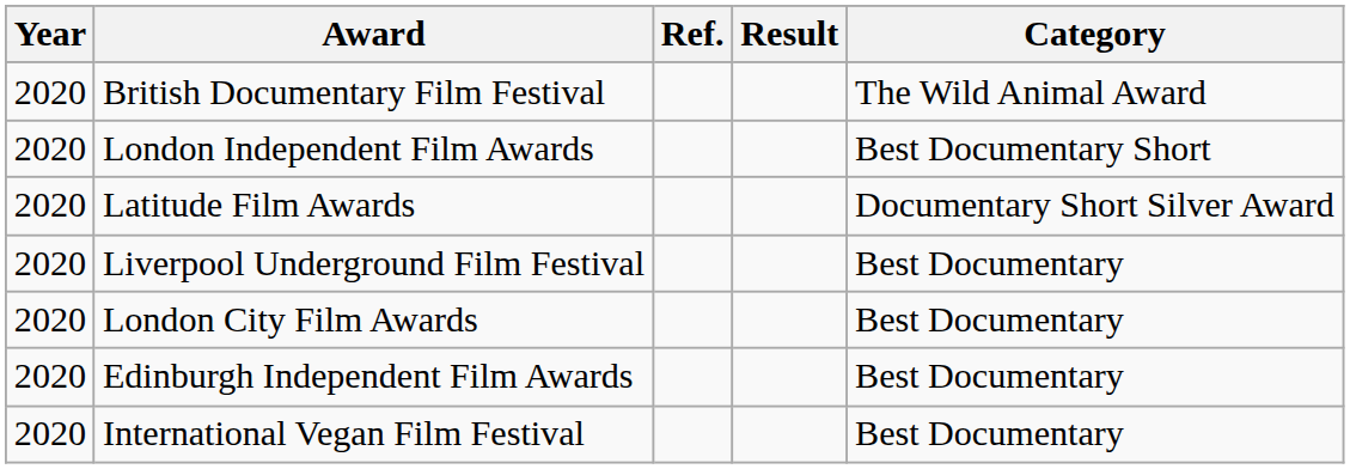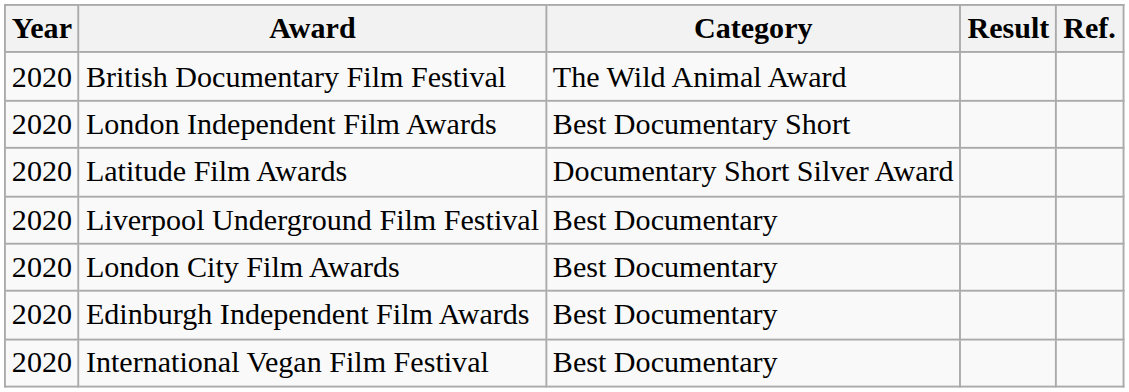columns swapped: Category <-> Ref.
